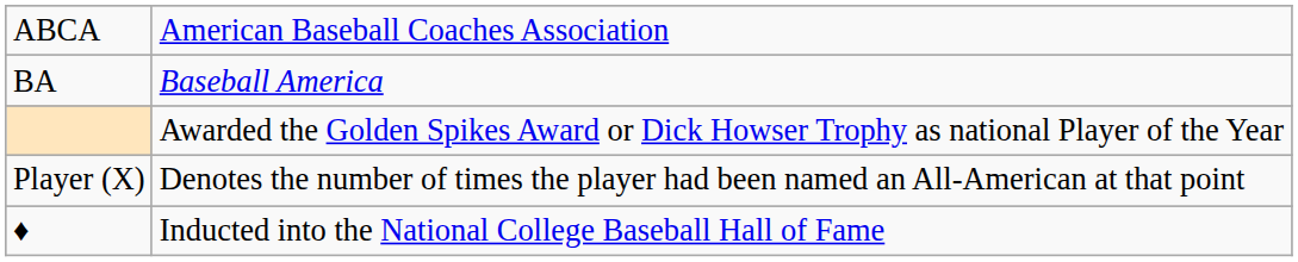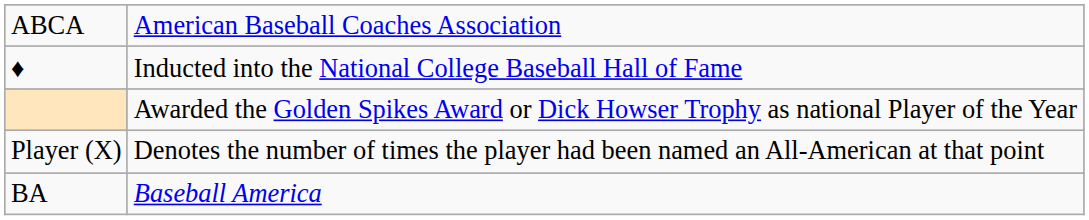rows swapped: BA <-> ♦
